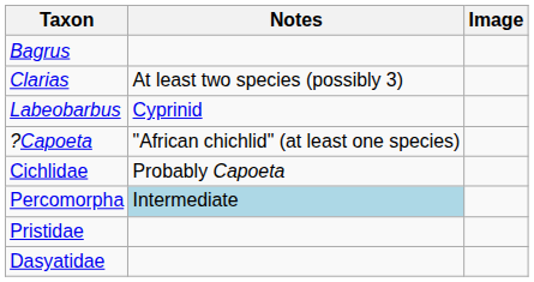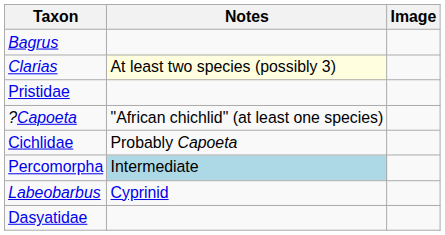Clarias | Notes: no background -> lightyellow background
rows swapped: Labeobarbus <-> Pristidae
